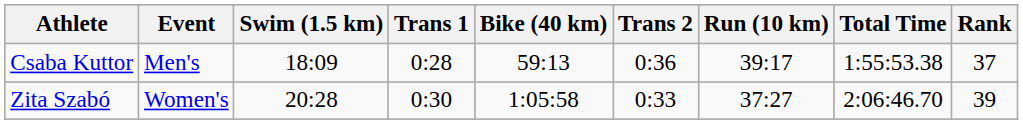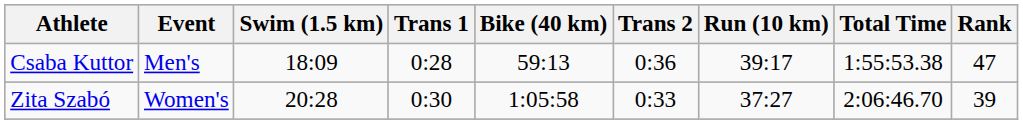Csaba Kuttor | Rank: 37 -> 47
